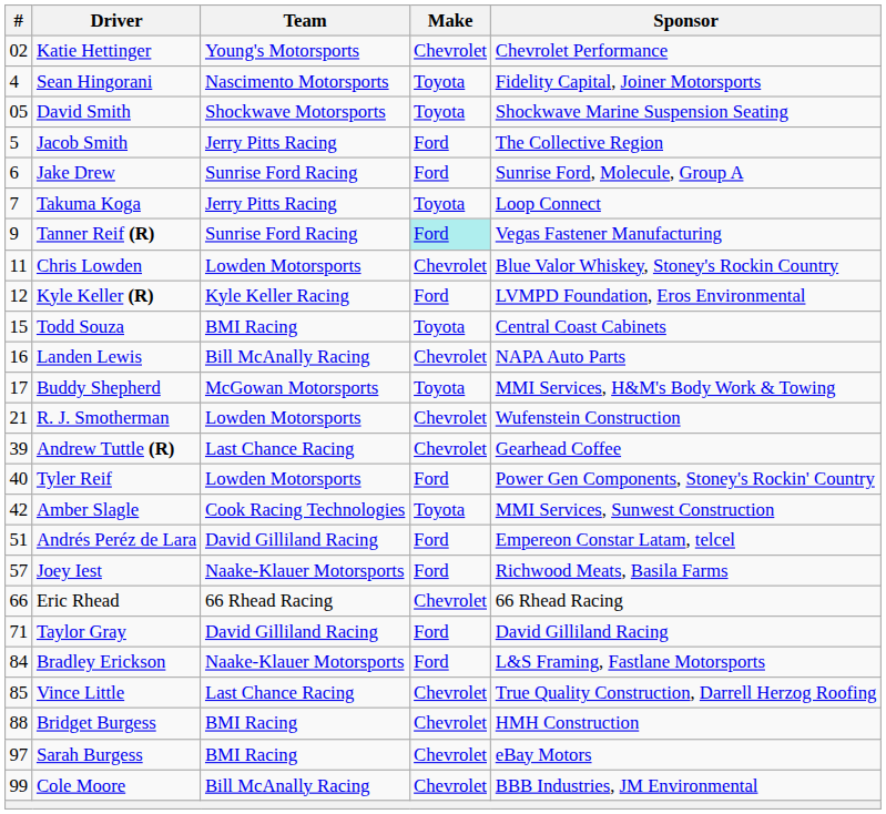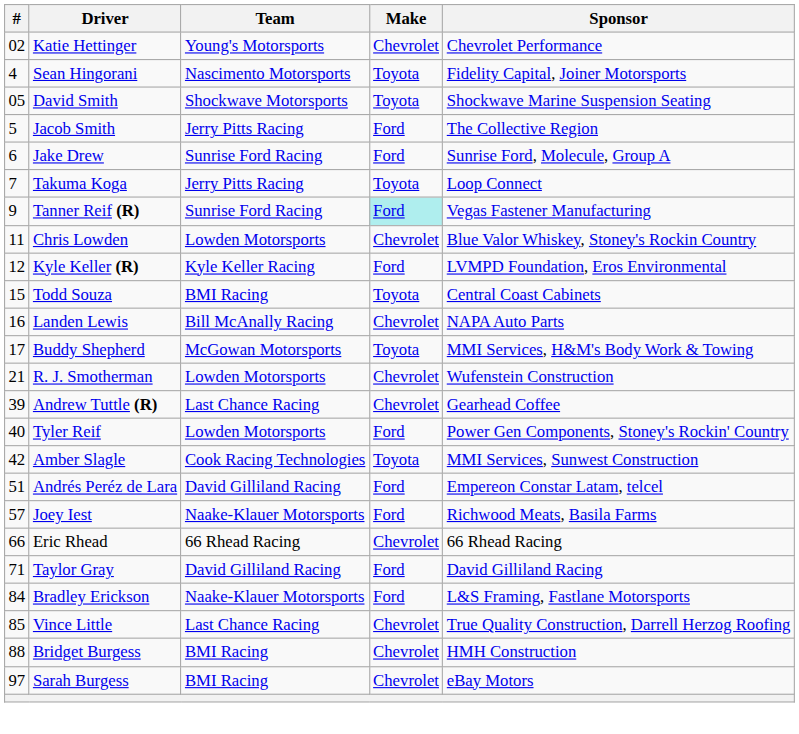- row: 99 | Cole Moore | Bill McAnally Racing | Chevrolet | BBB Industries, JM Environmental
